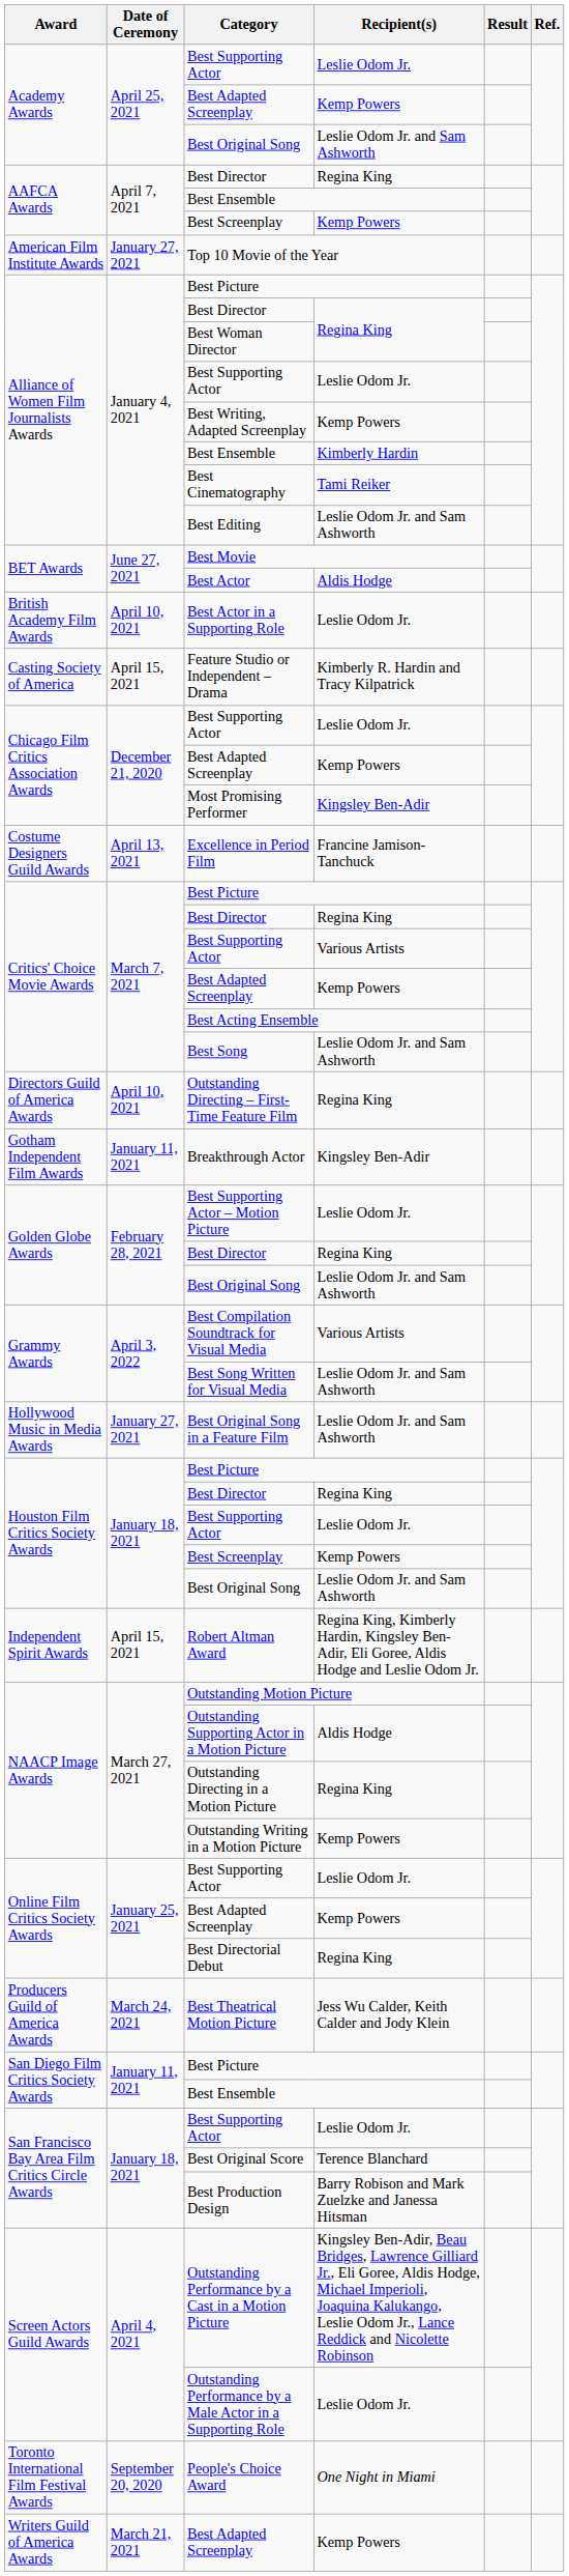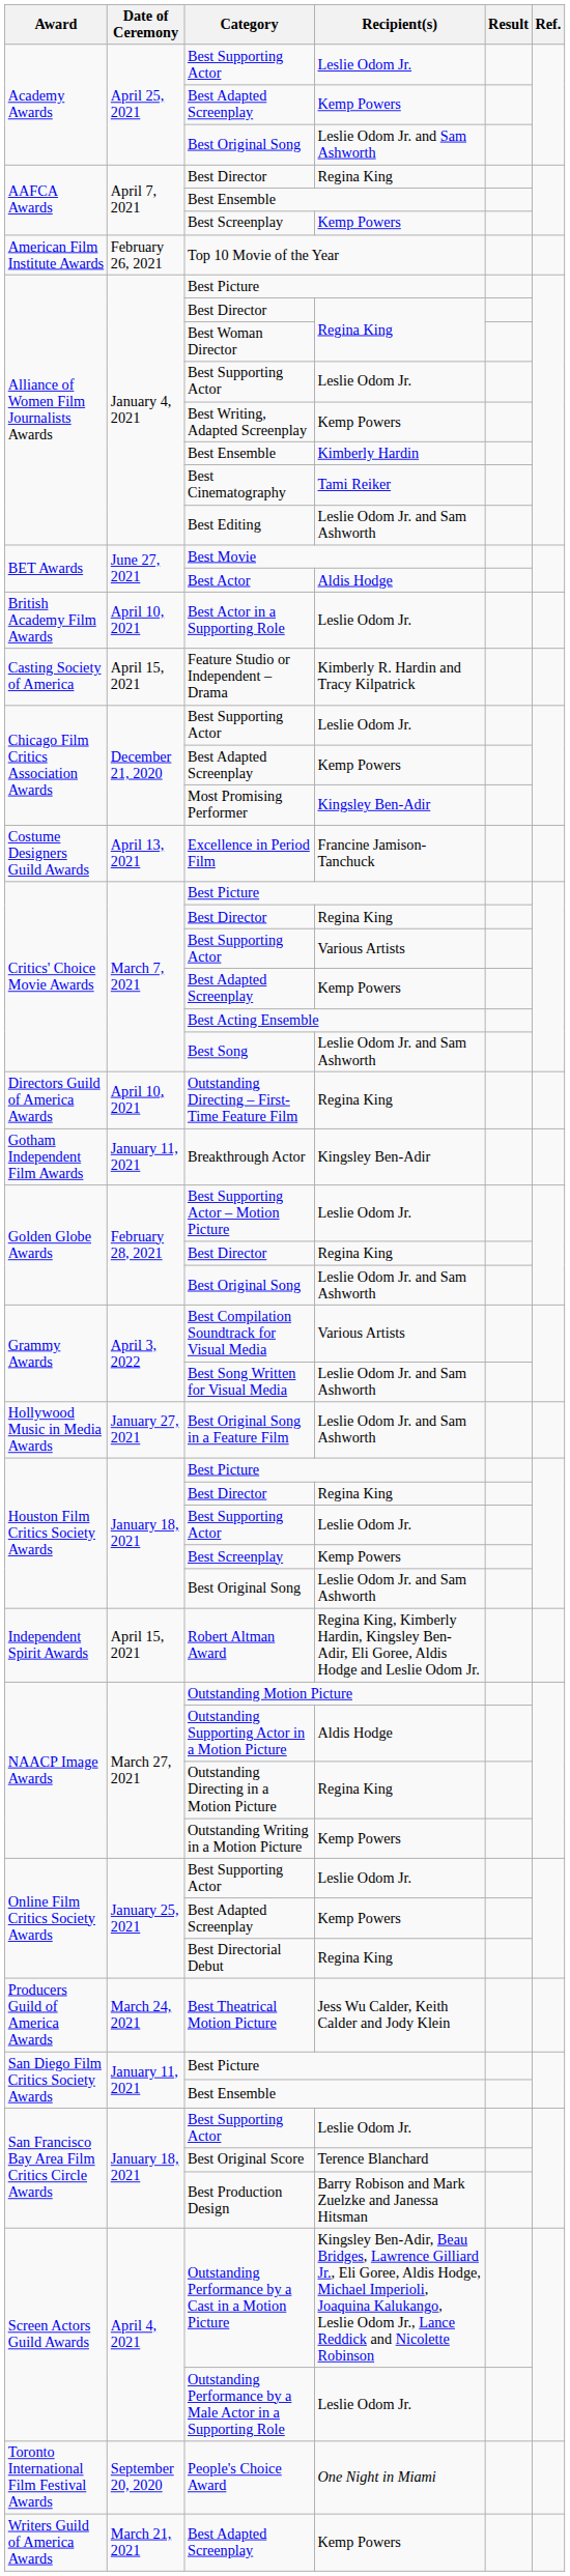Top 10 Movie of the Year | Date of Ceremony: January 27, 2021 -> February 26, 2021
